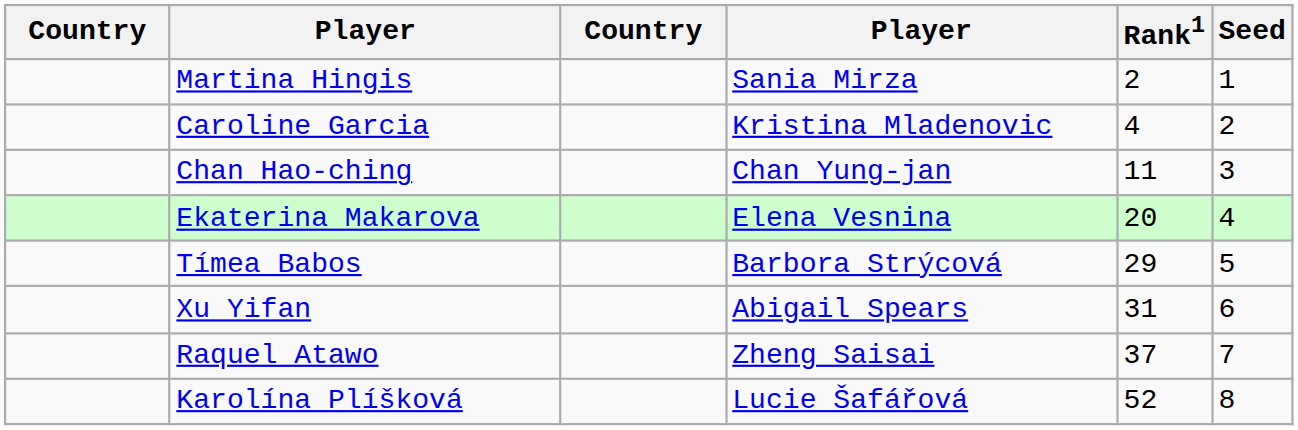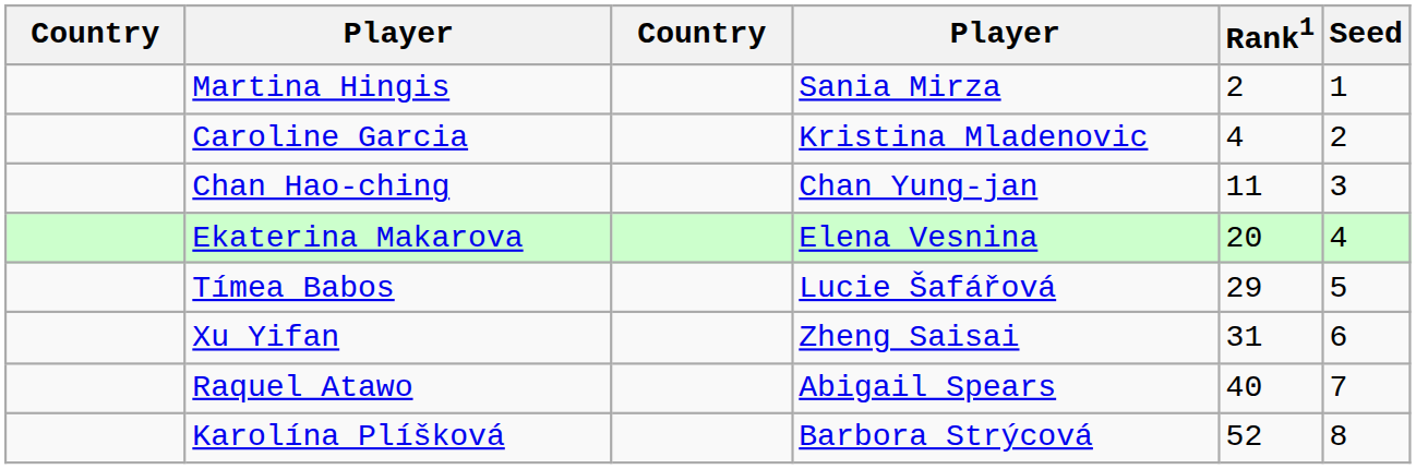Tímea Babos | column 4: Barbora Strýcová -> Lucie Šafářová
Xu Yifan | column 4: Abigail Spears -> Zheng Saisai
Raquel Atawo | column 4: Zheng Saisai -> Abigail Spears
Raquel Atawo | Rank1: 37 -> 40
Karolína Plíšková | column 4: Lucie Šafářová -> Barbora Strýcová
